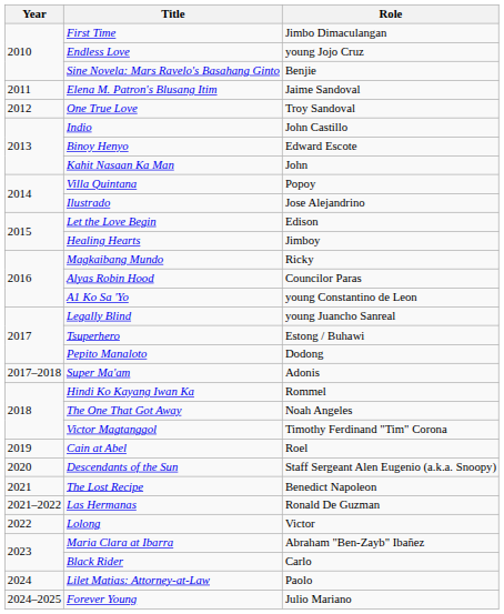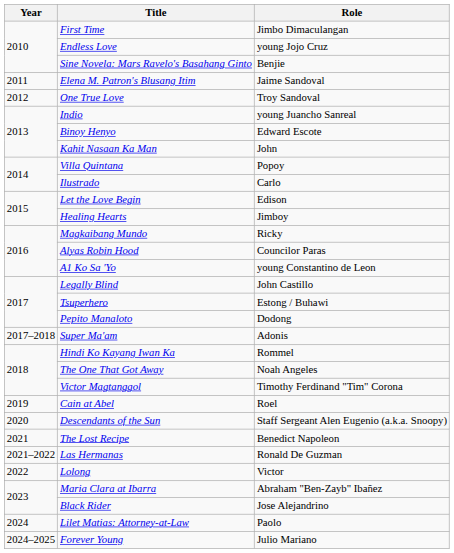Indio | Role: John Castillo -> young Juancho Sanreal
Ilustrado | Role: Jose Alejandrino -> Carlo
Legally Blind | Role: young Juancho Sanreal -> John Castillo
Black Rider | Role: Carlo -> Jose Alejandrino
